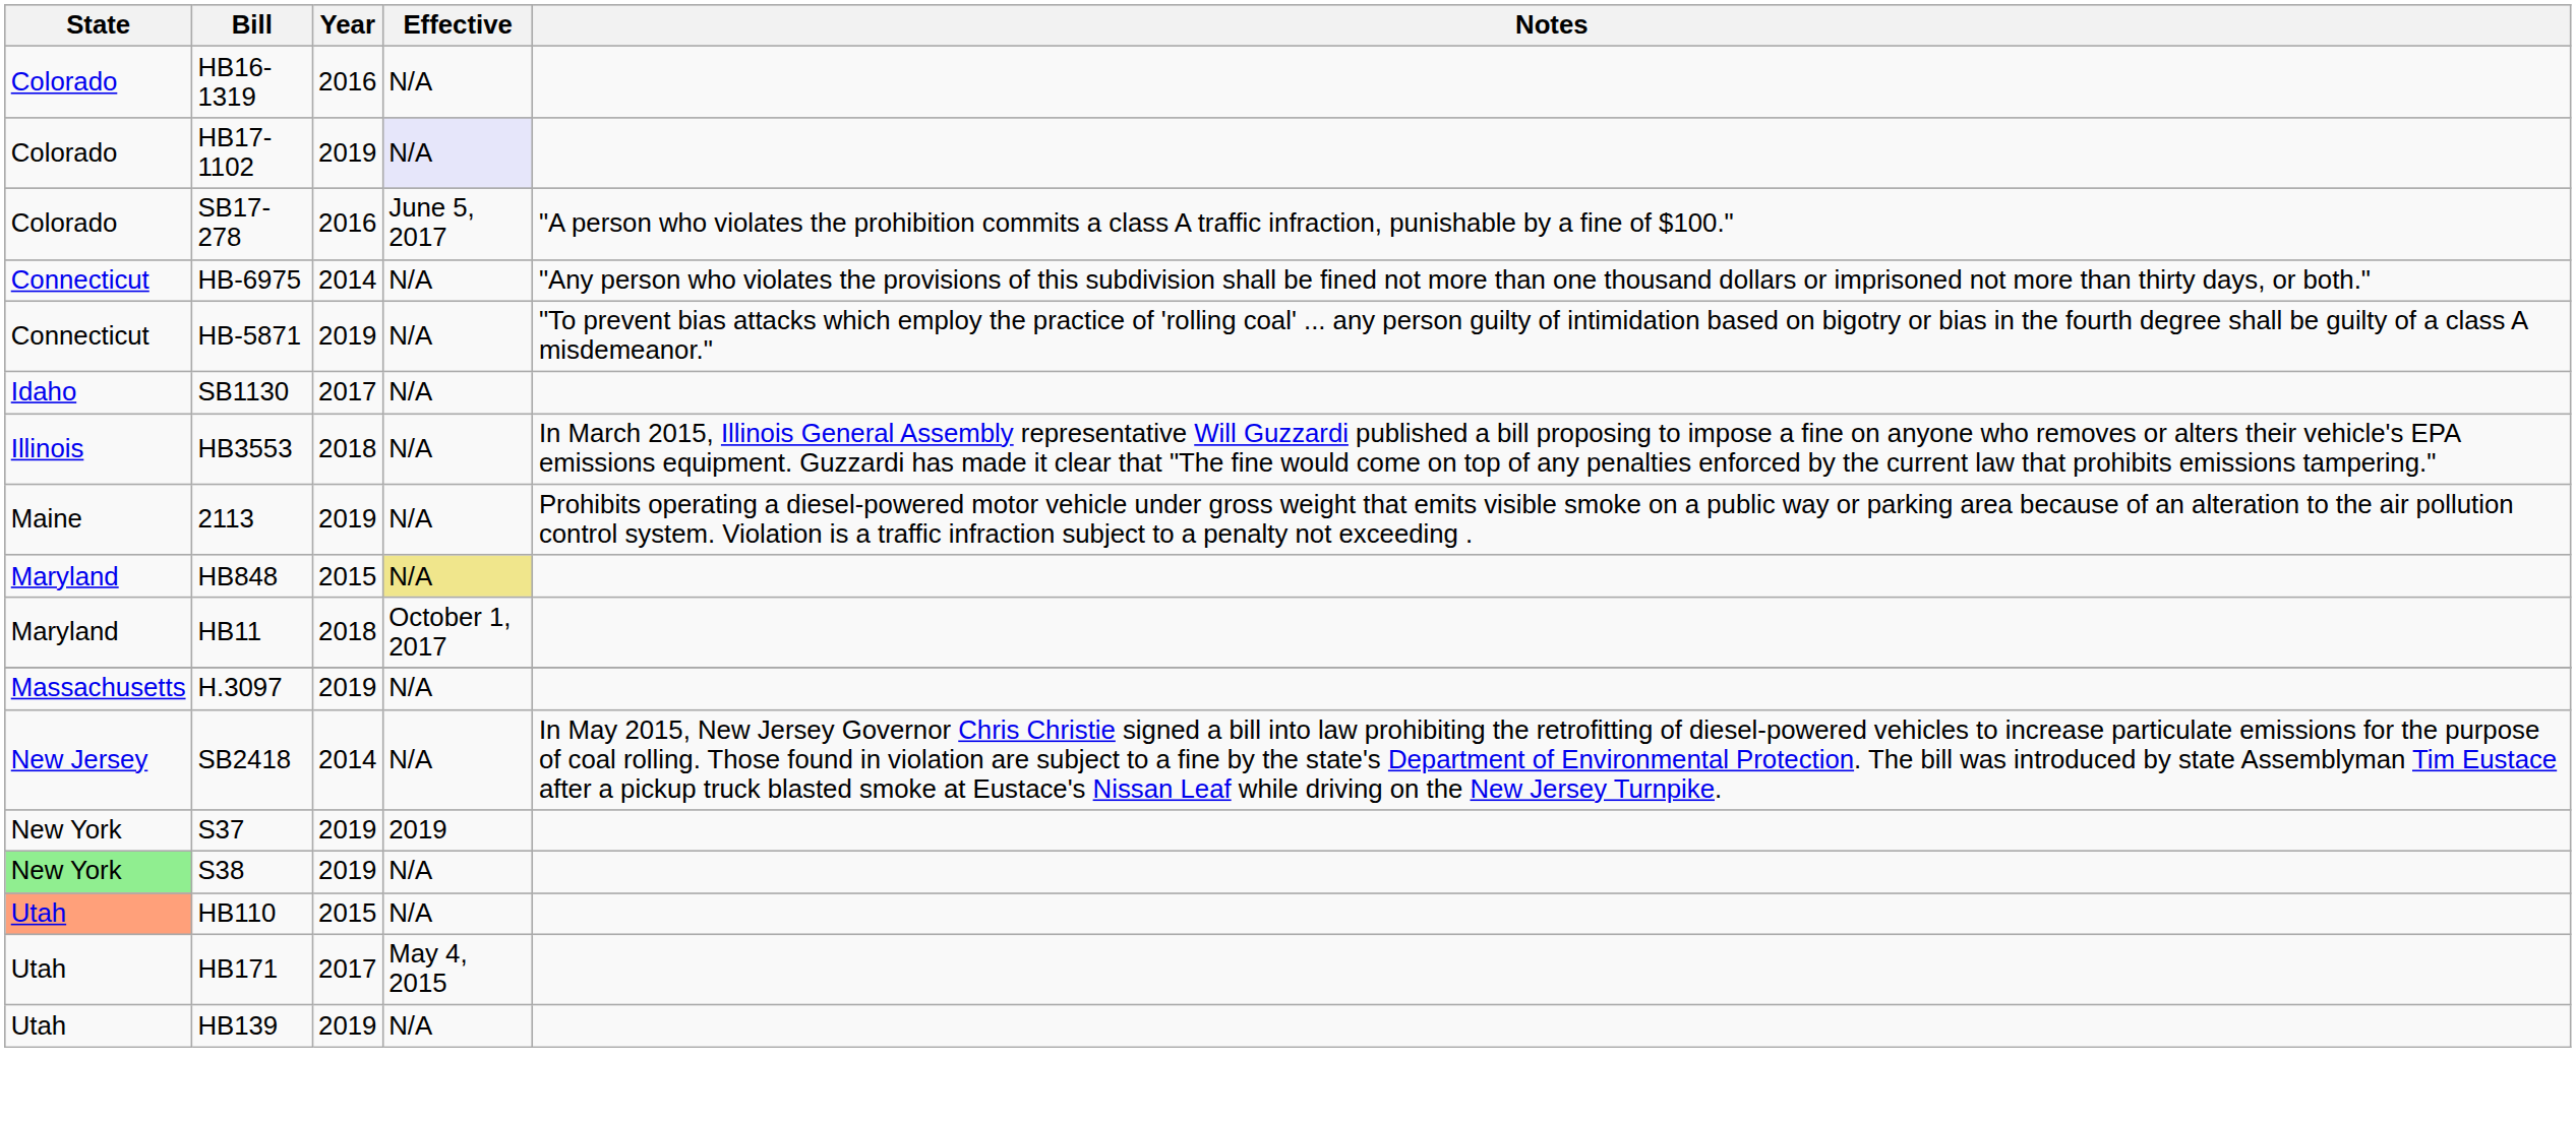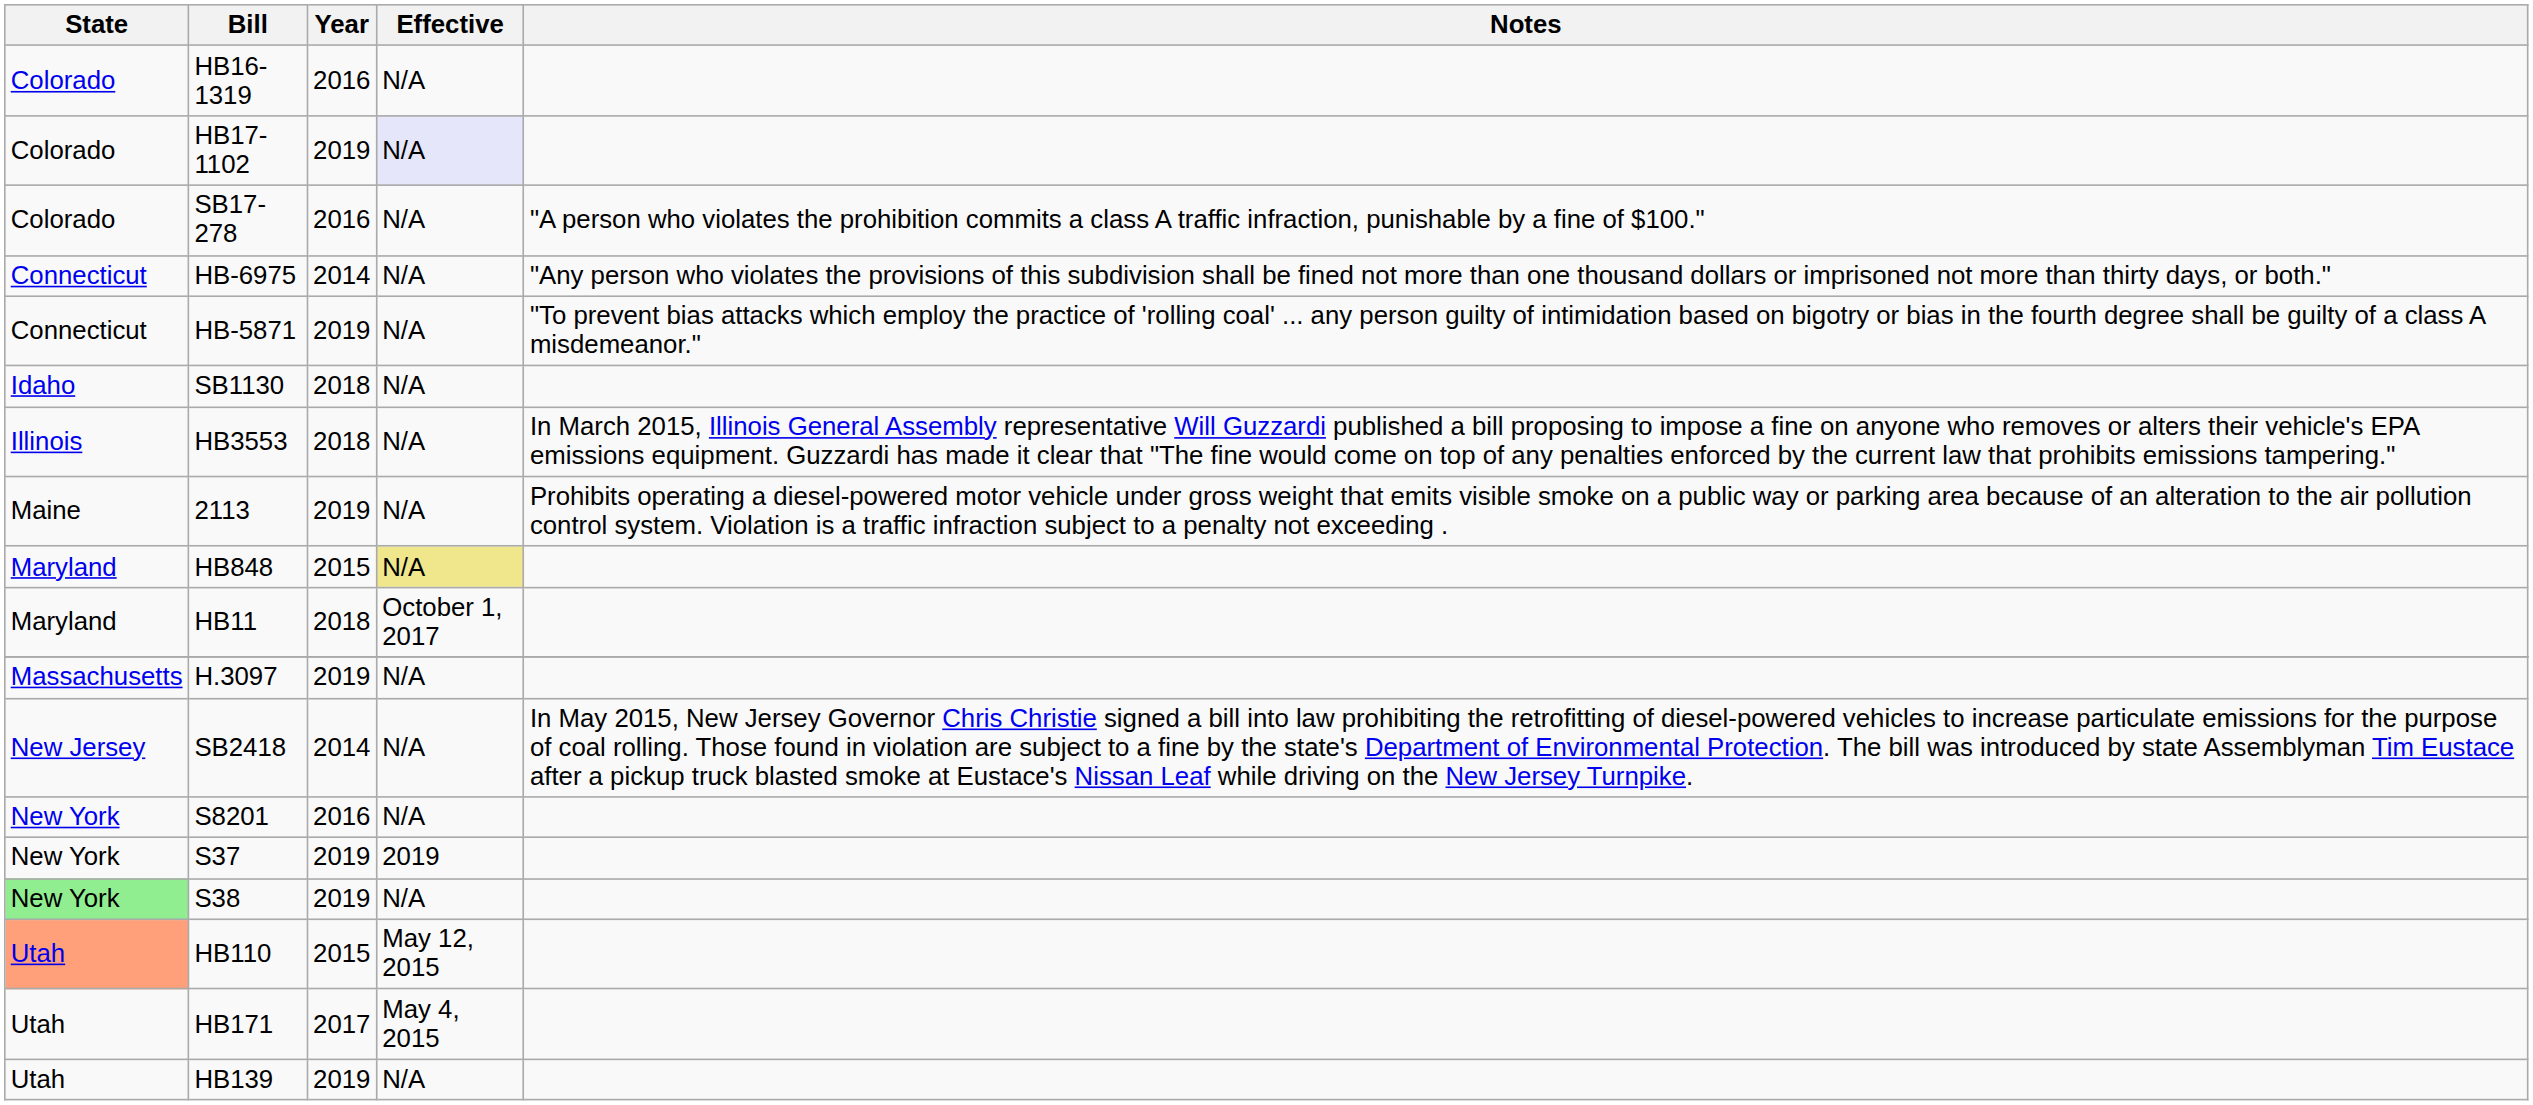SB17-278 | Effective: June 5, 2017 -> N/A
SB1130 | Year: 2017 -> 2018
+ row: New York | S8201 | 2016 | N/A
HB110 | Effective: N/A -> May 12, 2015
